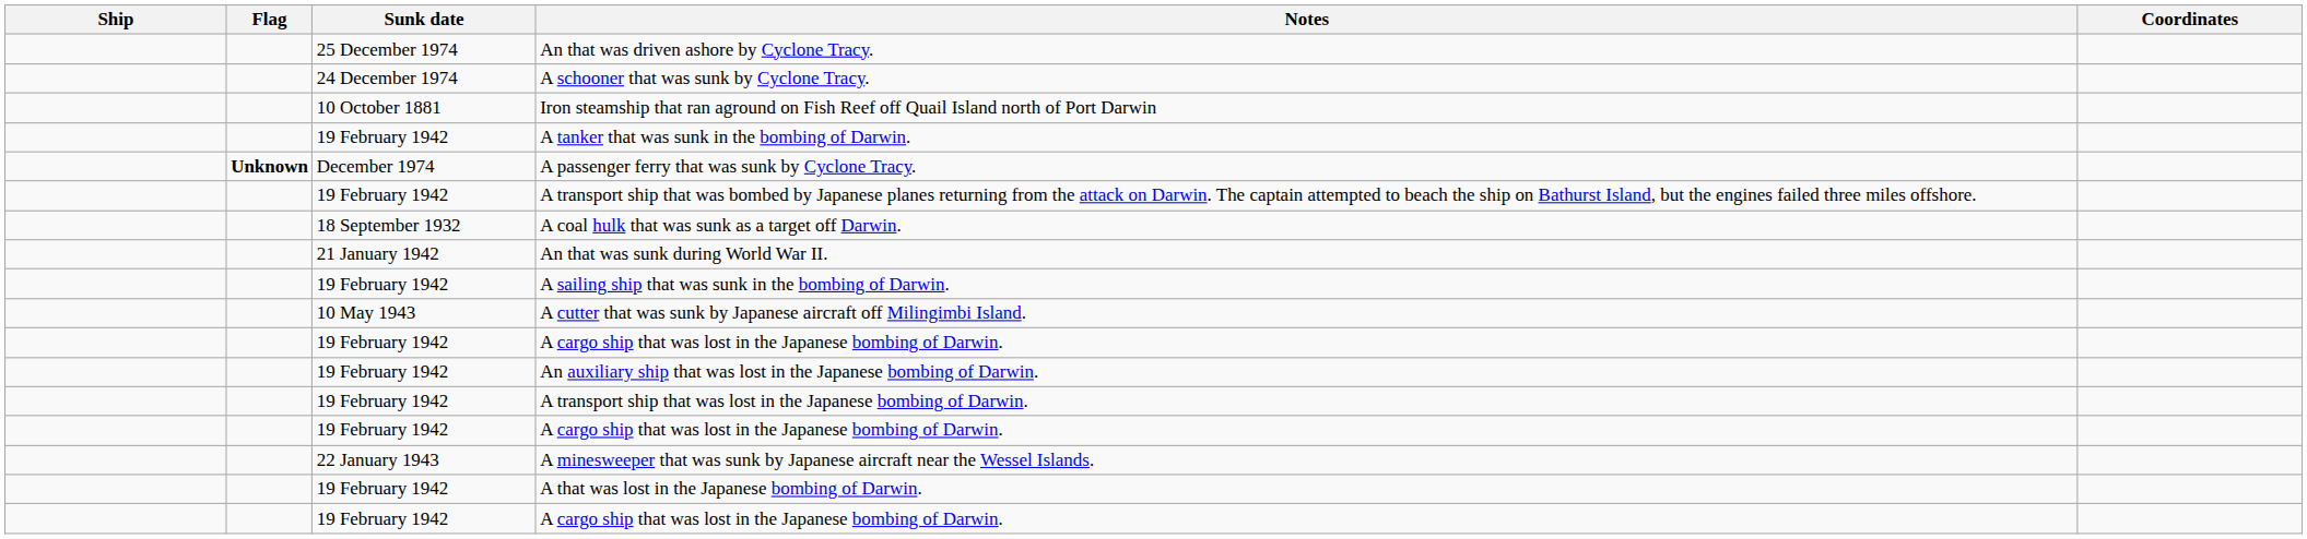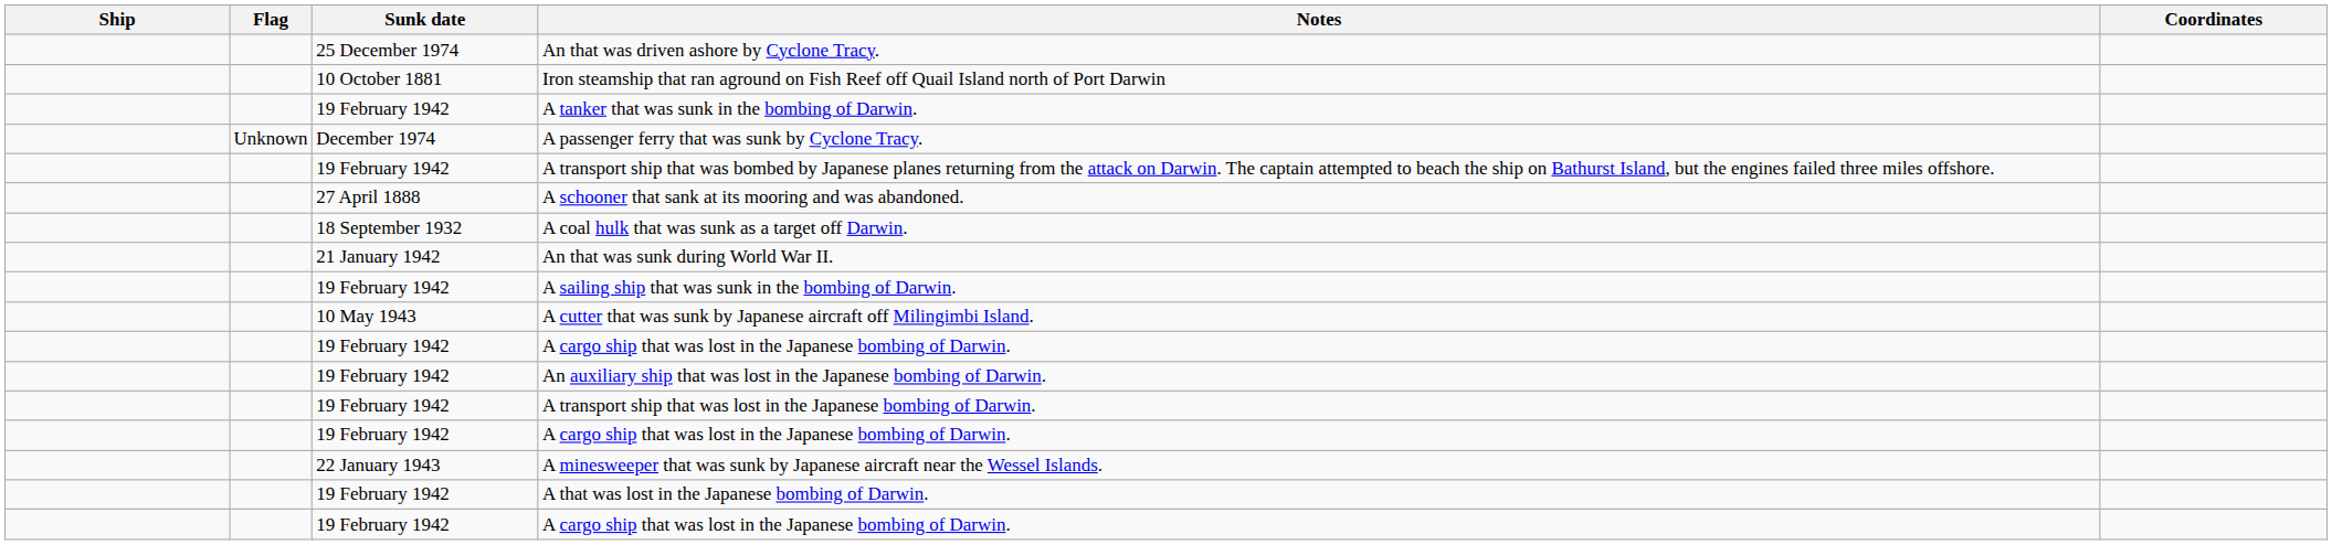- row: 24 December 1974 | A schooner that was sunk by Cyclone Tracy.
A passenger ferry that was sunk by Cyclone Tracy. | Flag: bold -> normal
+ row: 27 April 1888 | A schooner that sank at its mooring and was abandoned.
